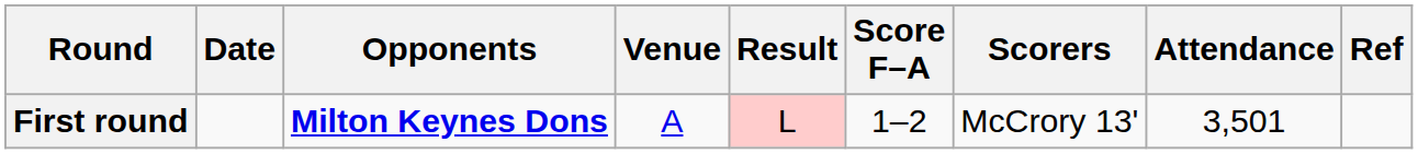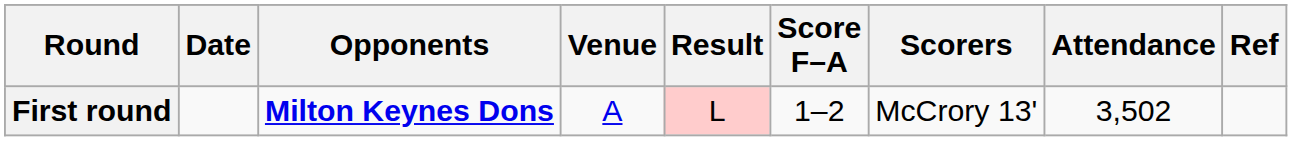First round | Attendance: 3,501 -> 3,502
